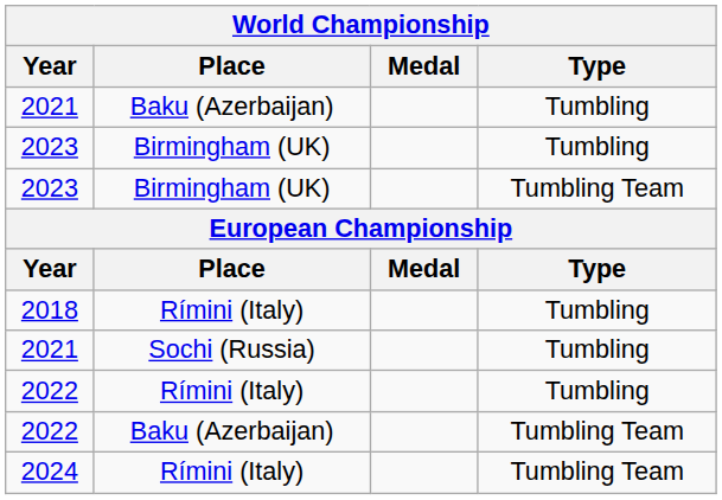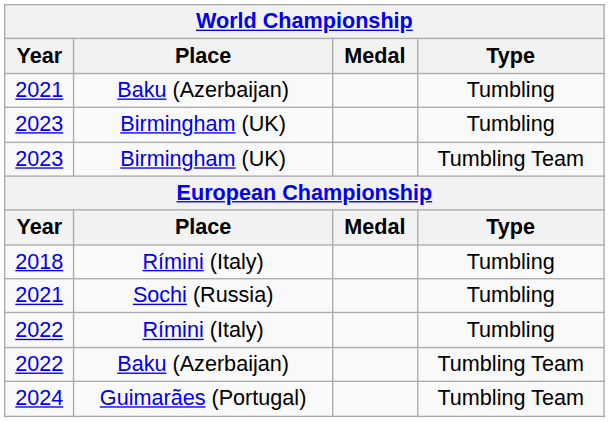2024 | Place: Rímini (Italy) -> Guimarães (Portugal)
